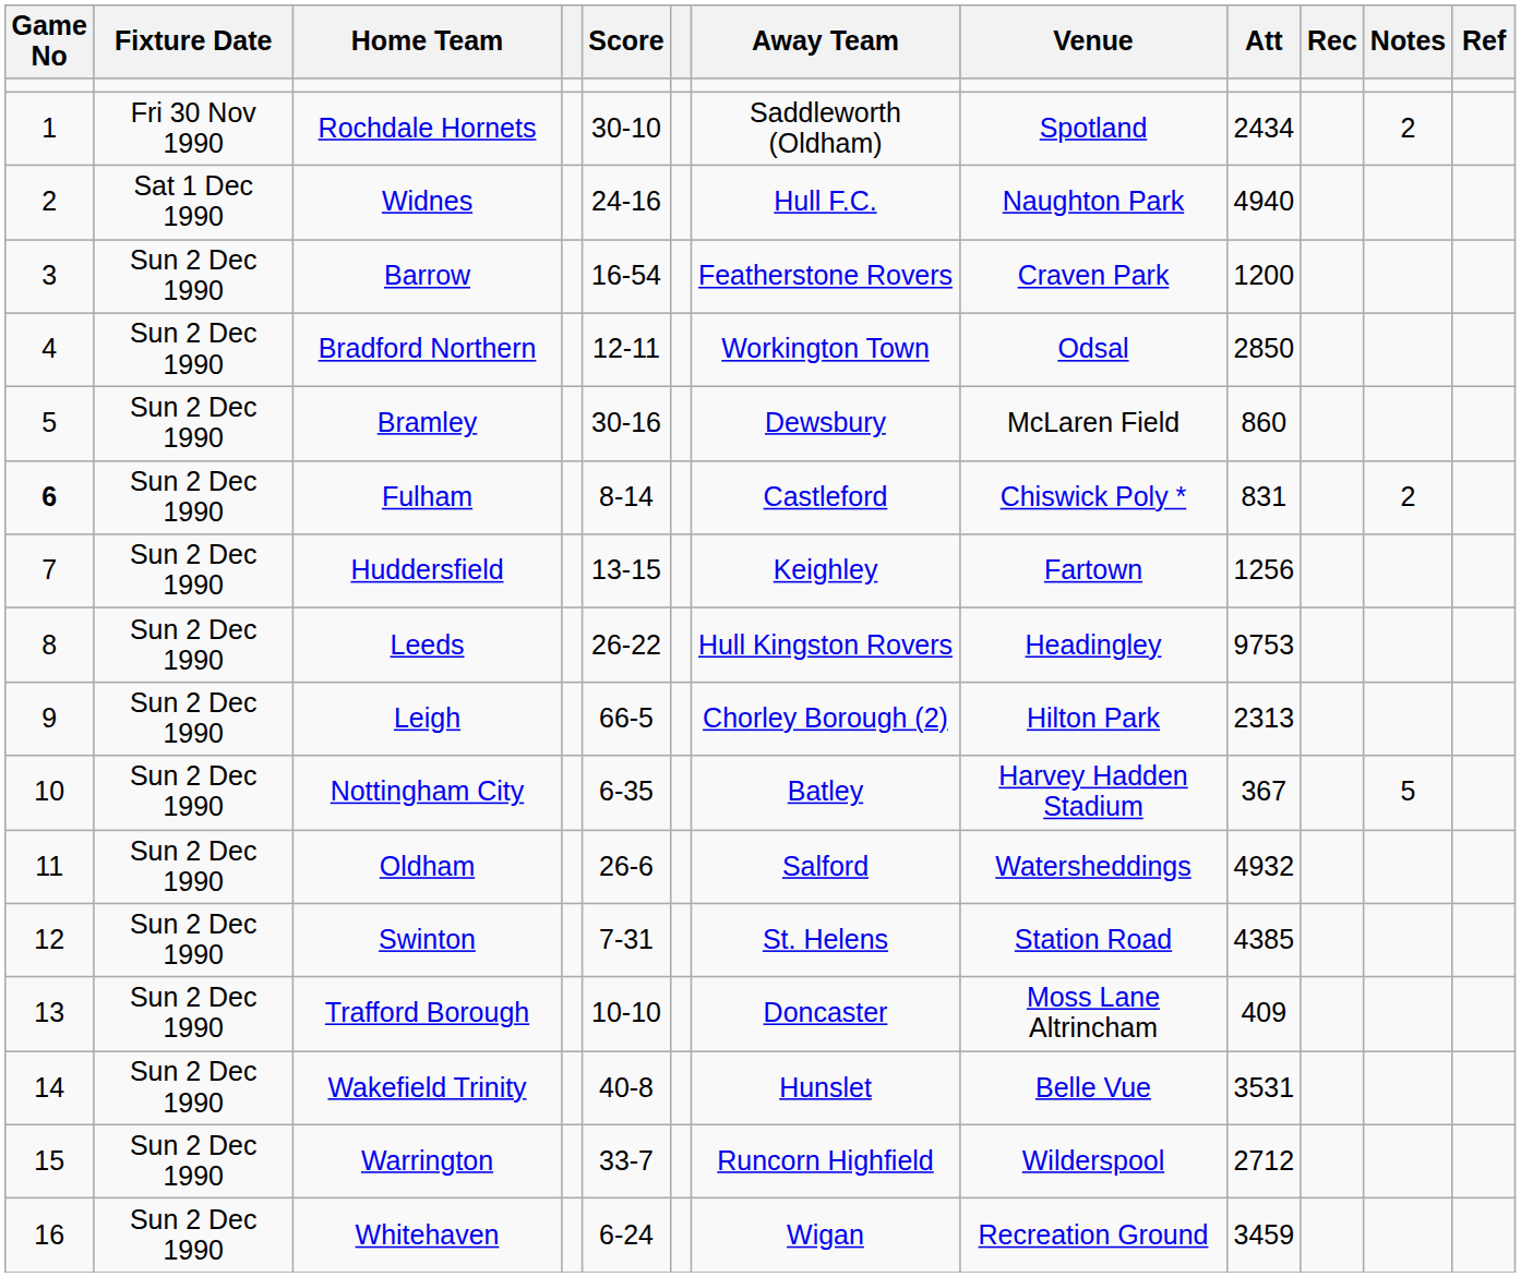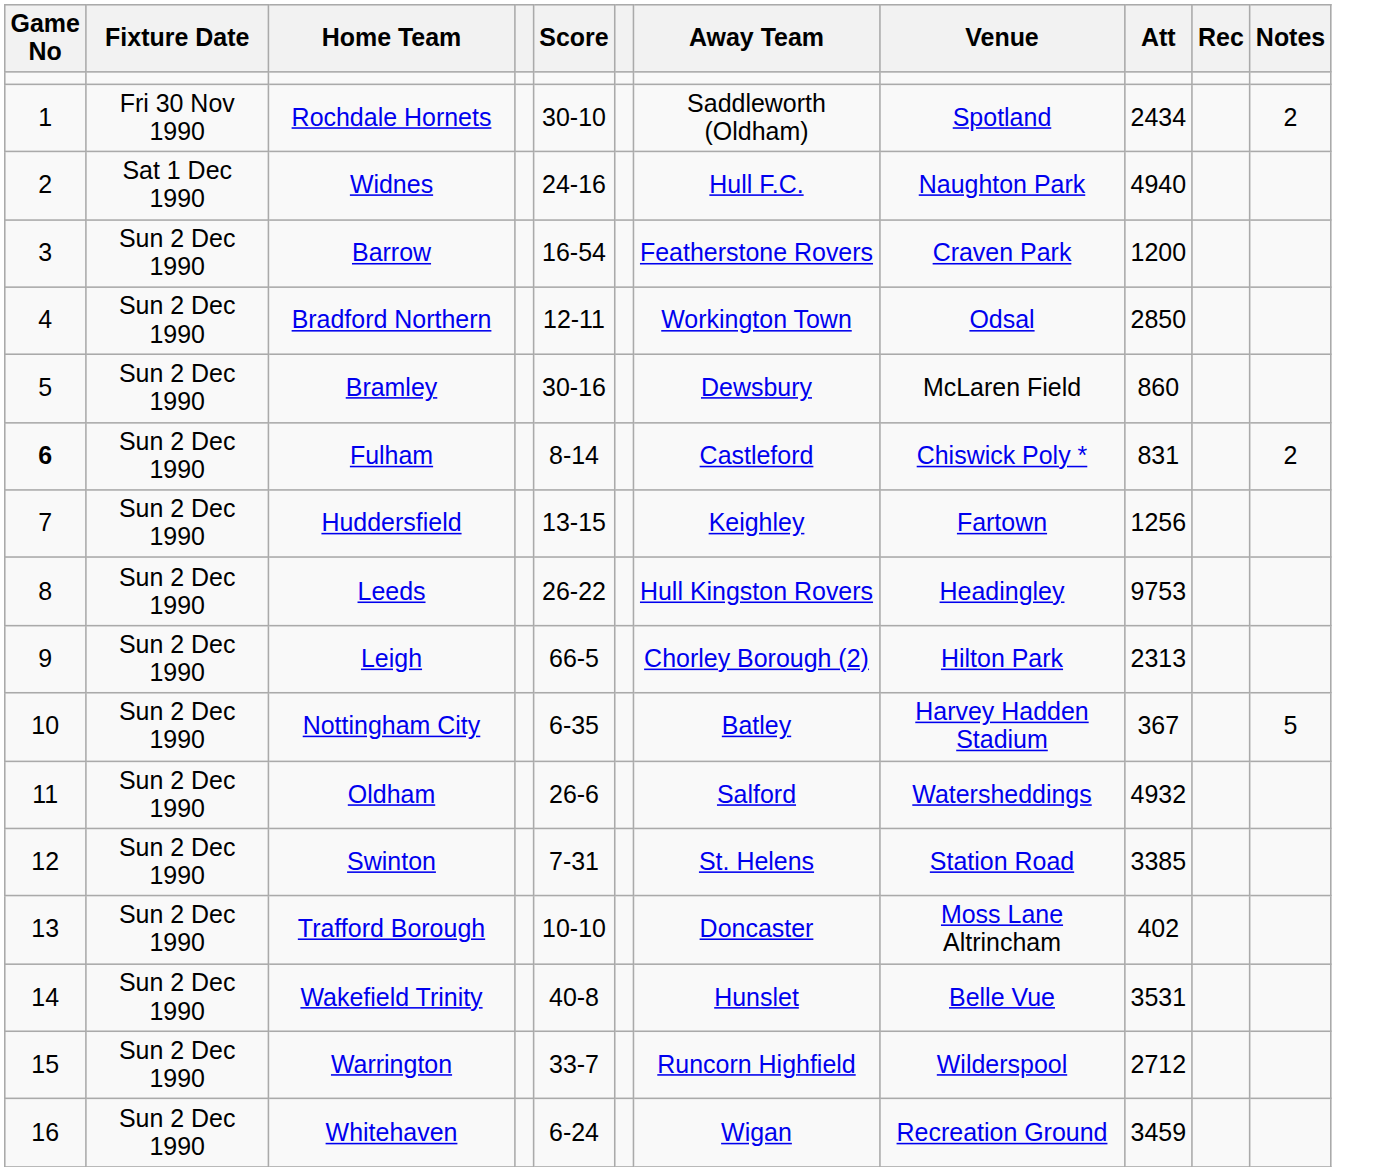- column: Ref
Swinton | Att: 4385 -> 3385
Trafford Borough | Att: 409 -> 402
